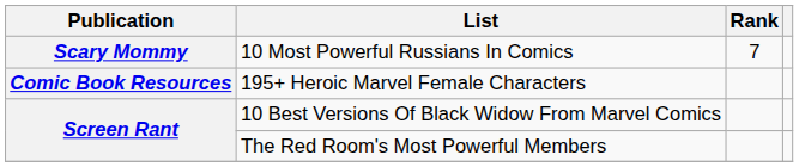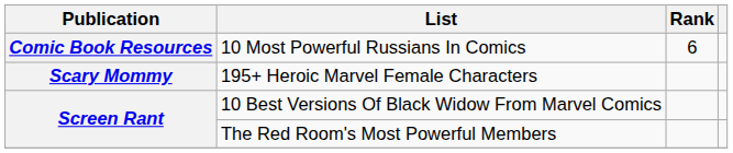10 Most Powerful Russians In Comics | Publication: Scary Mommy -> Comic Book Resources
10 Most Powerful Russians In Comics | Rank: 7 -> 6
195+ Heroic Marvel Female Characters | Publication: Comic Book Resources -> Scary Mommy
